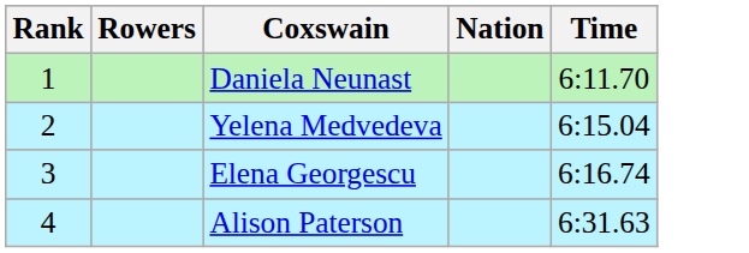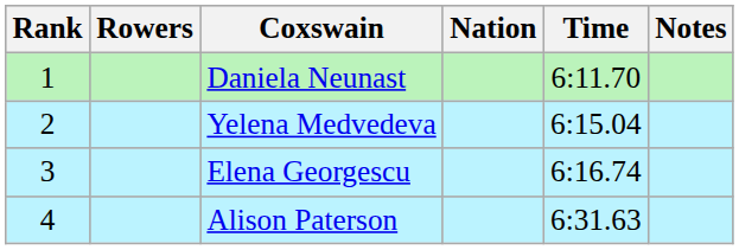+ column: Notes
